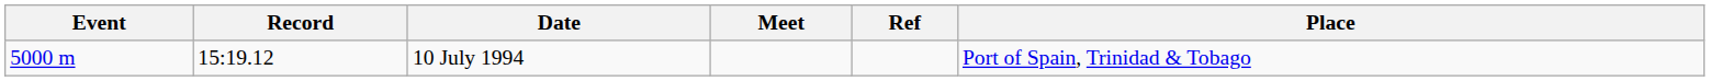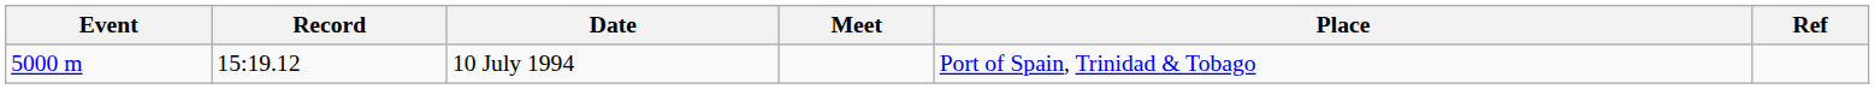columns swapped: Place <-> Ref
